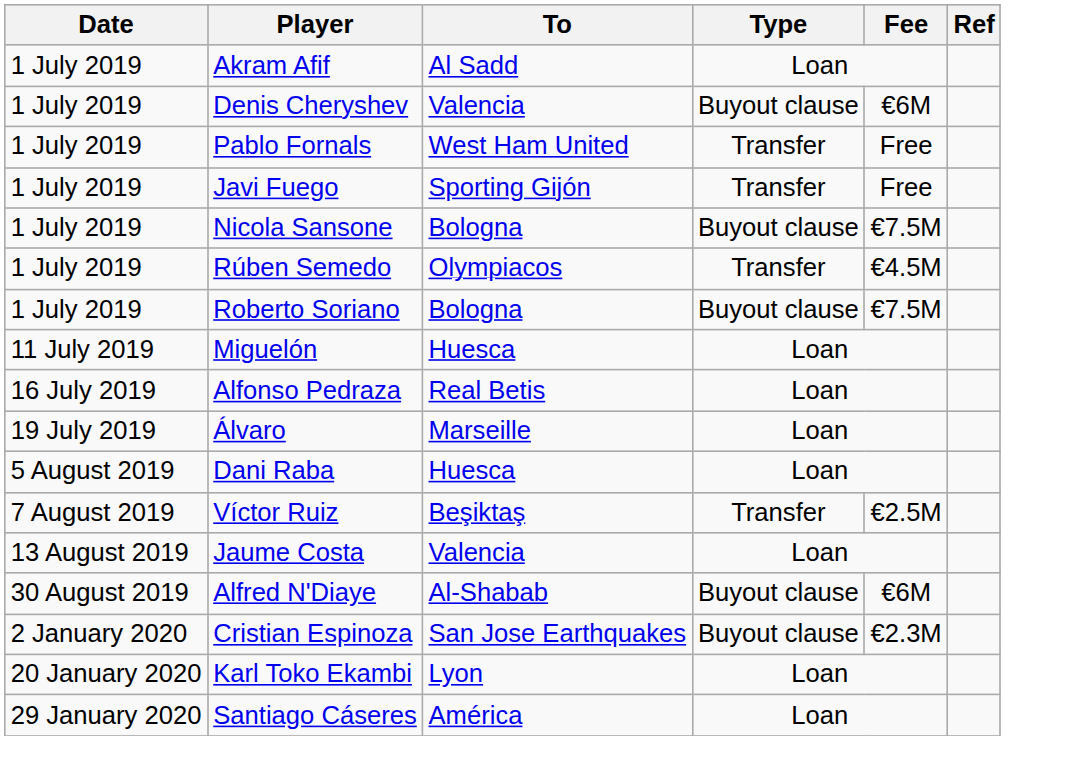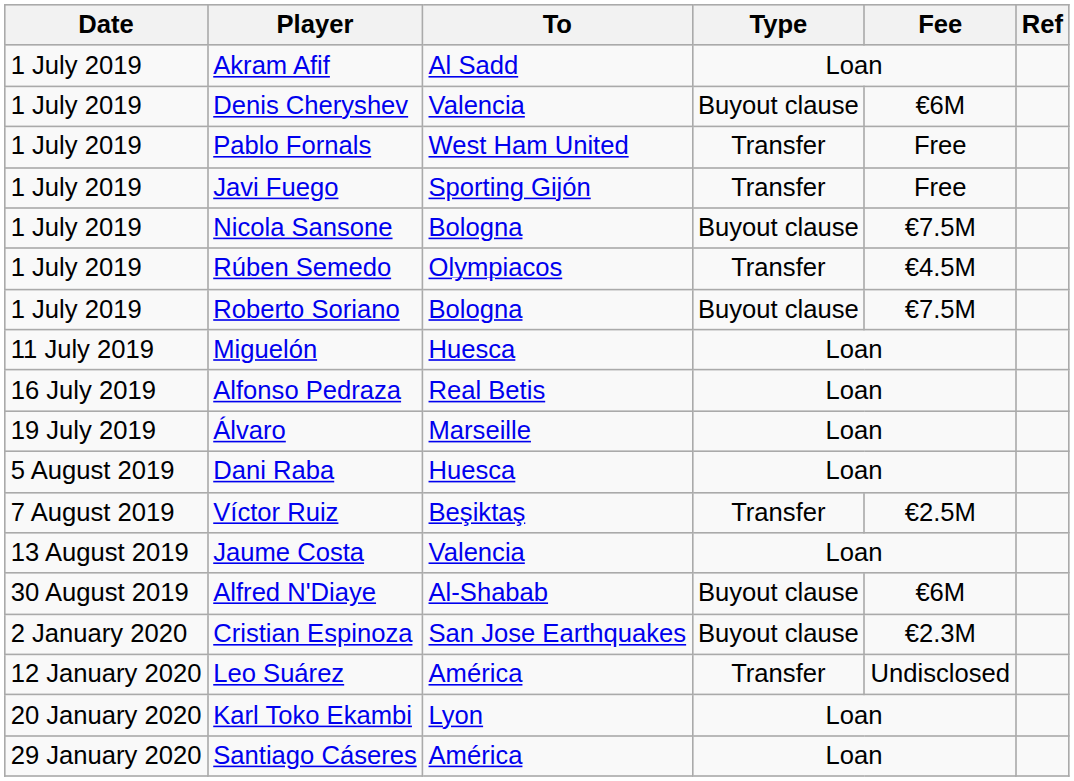+ row: 12 January 2020 | Leo Suárez | América | Transfer | Undisclosed
